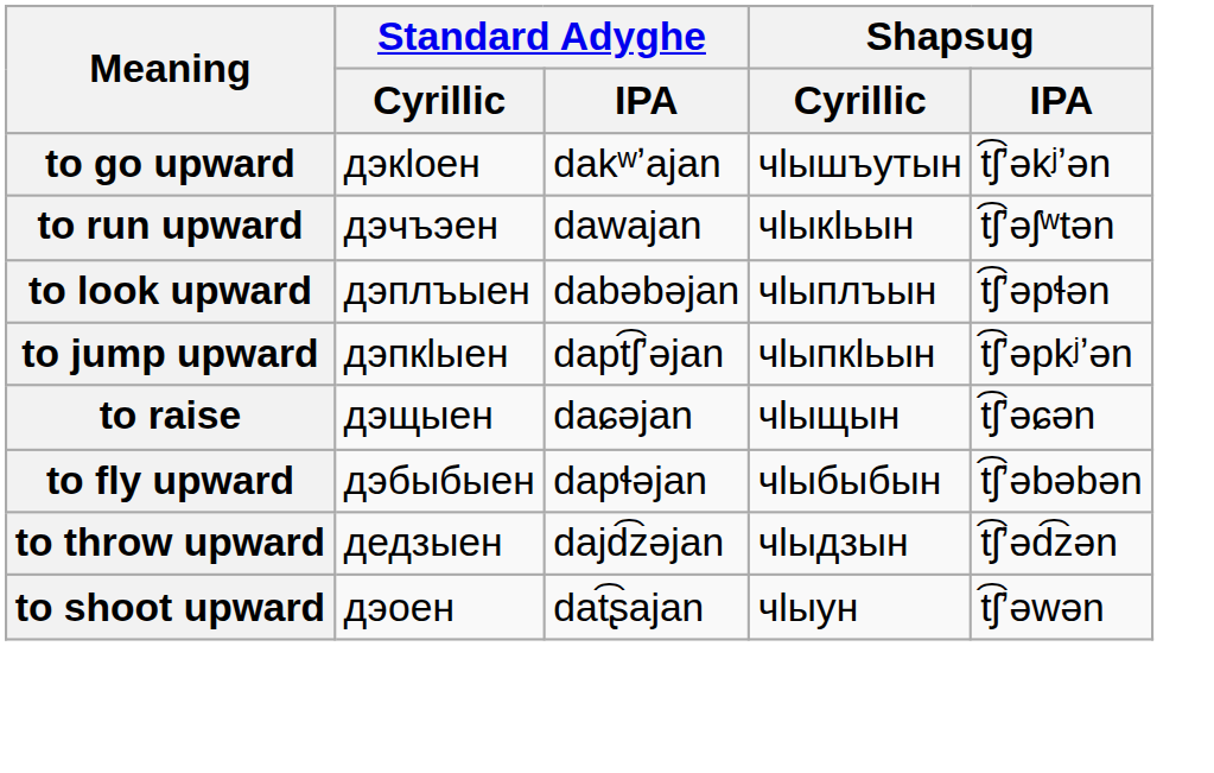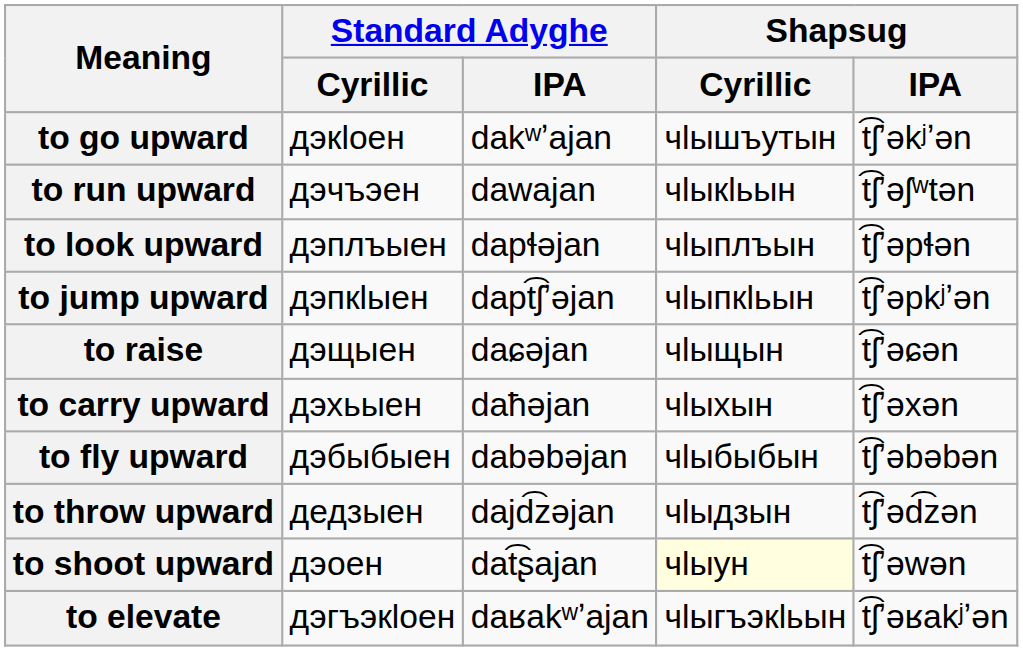to look upward | Standard Adyghe / IPA: dabəbəjan -> dapɬəjan
+ row: to carry upward | дэхьыен | daħəjan | чӏыхын | t͡ʃʼəxən
to fly upward | Standard Adyghe / IPA: dapɬəjan -> dabəbəjan
to shoot upward | Shapsug / Cyrillic: no background -> lightyellow background
+ row: to elevate | дэгъэкӏоен | daʁakʷʼajan | чӏыгъэкӏьын | t͡ʃʼəʁakʲʼən
